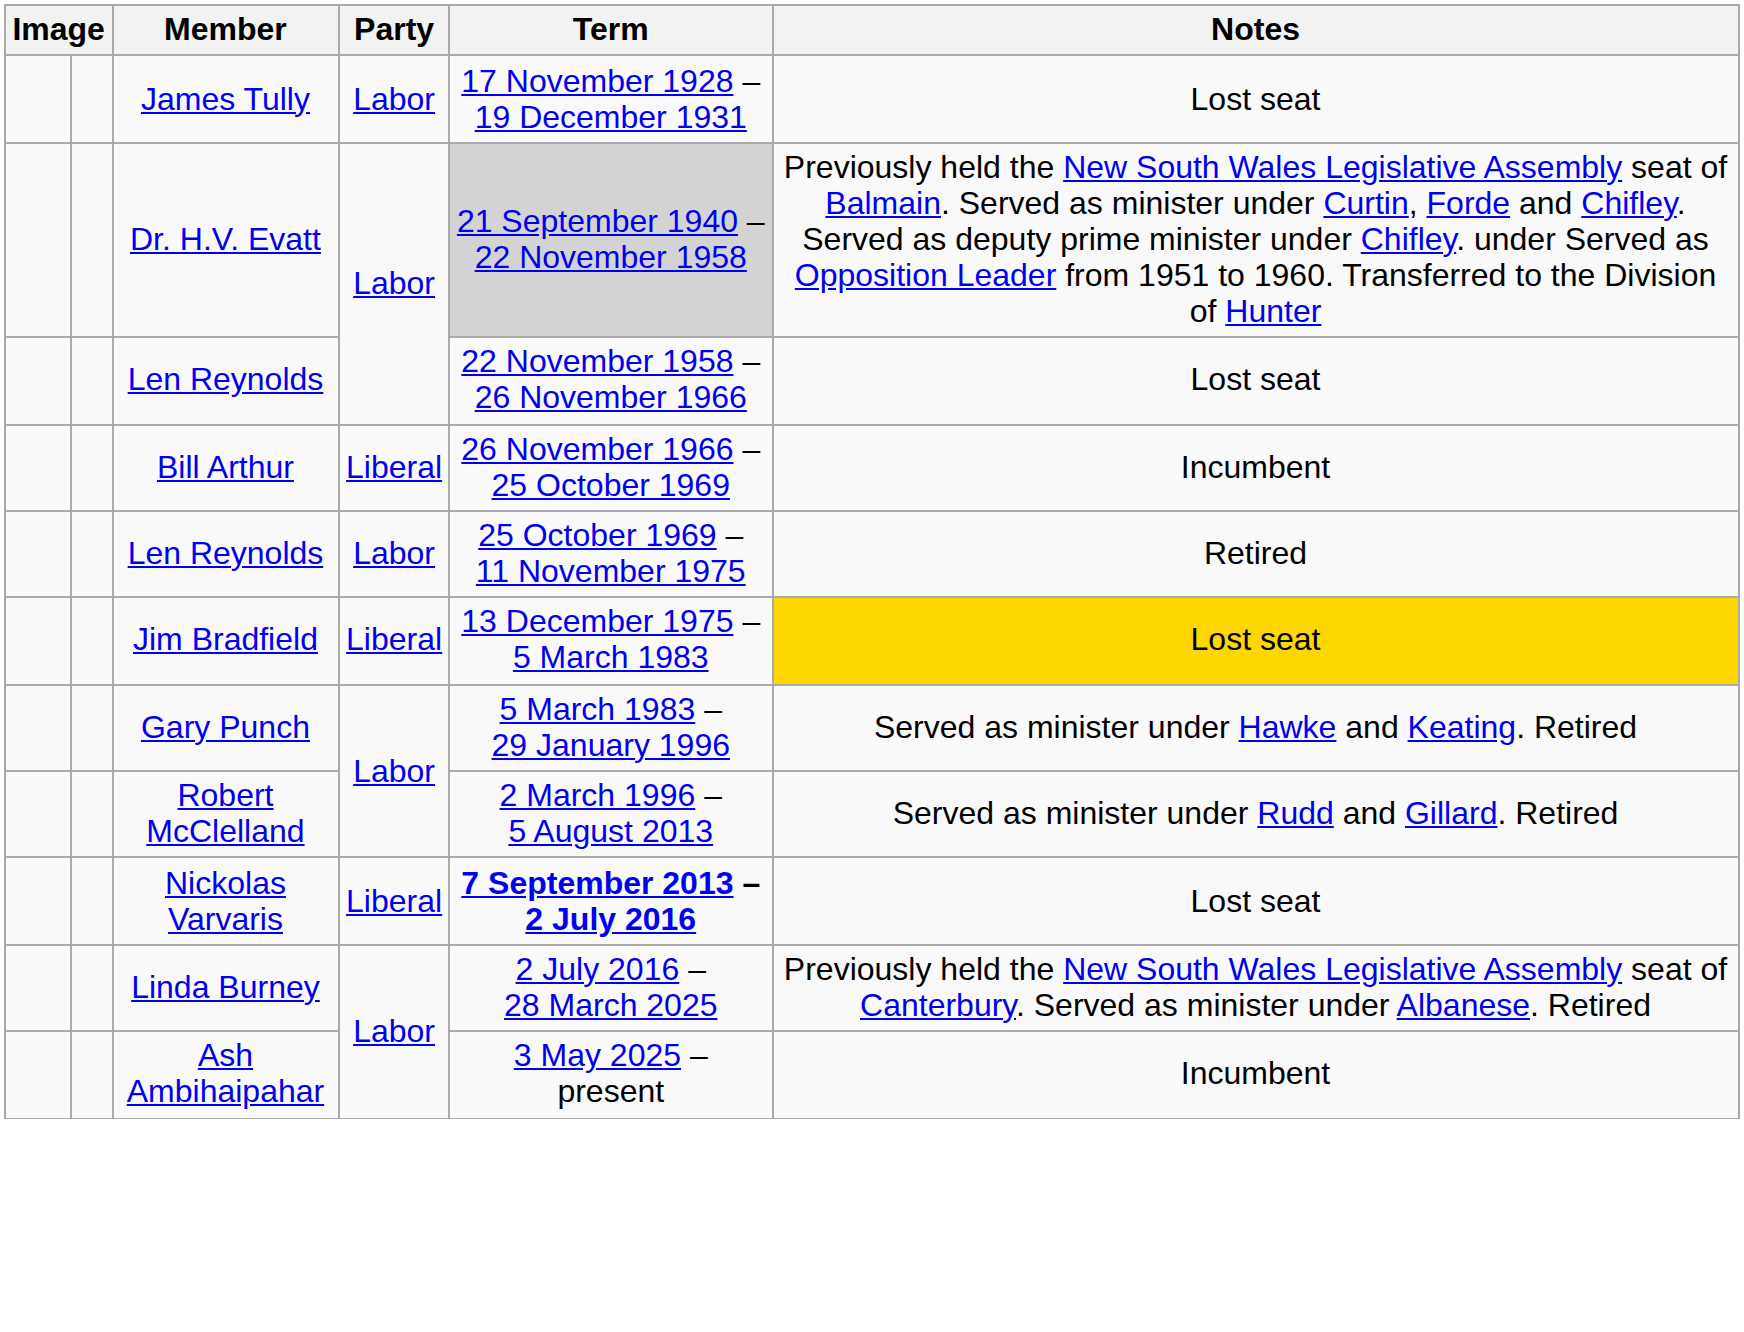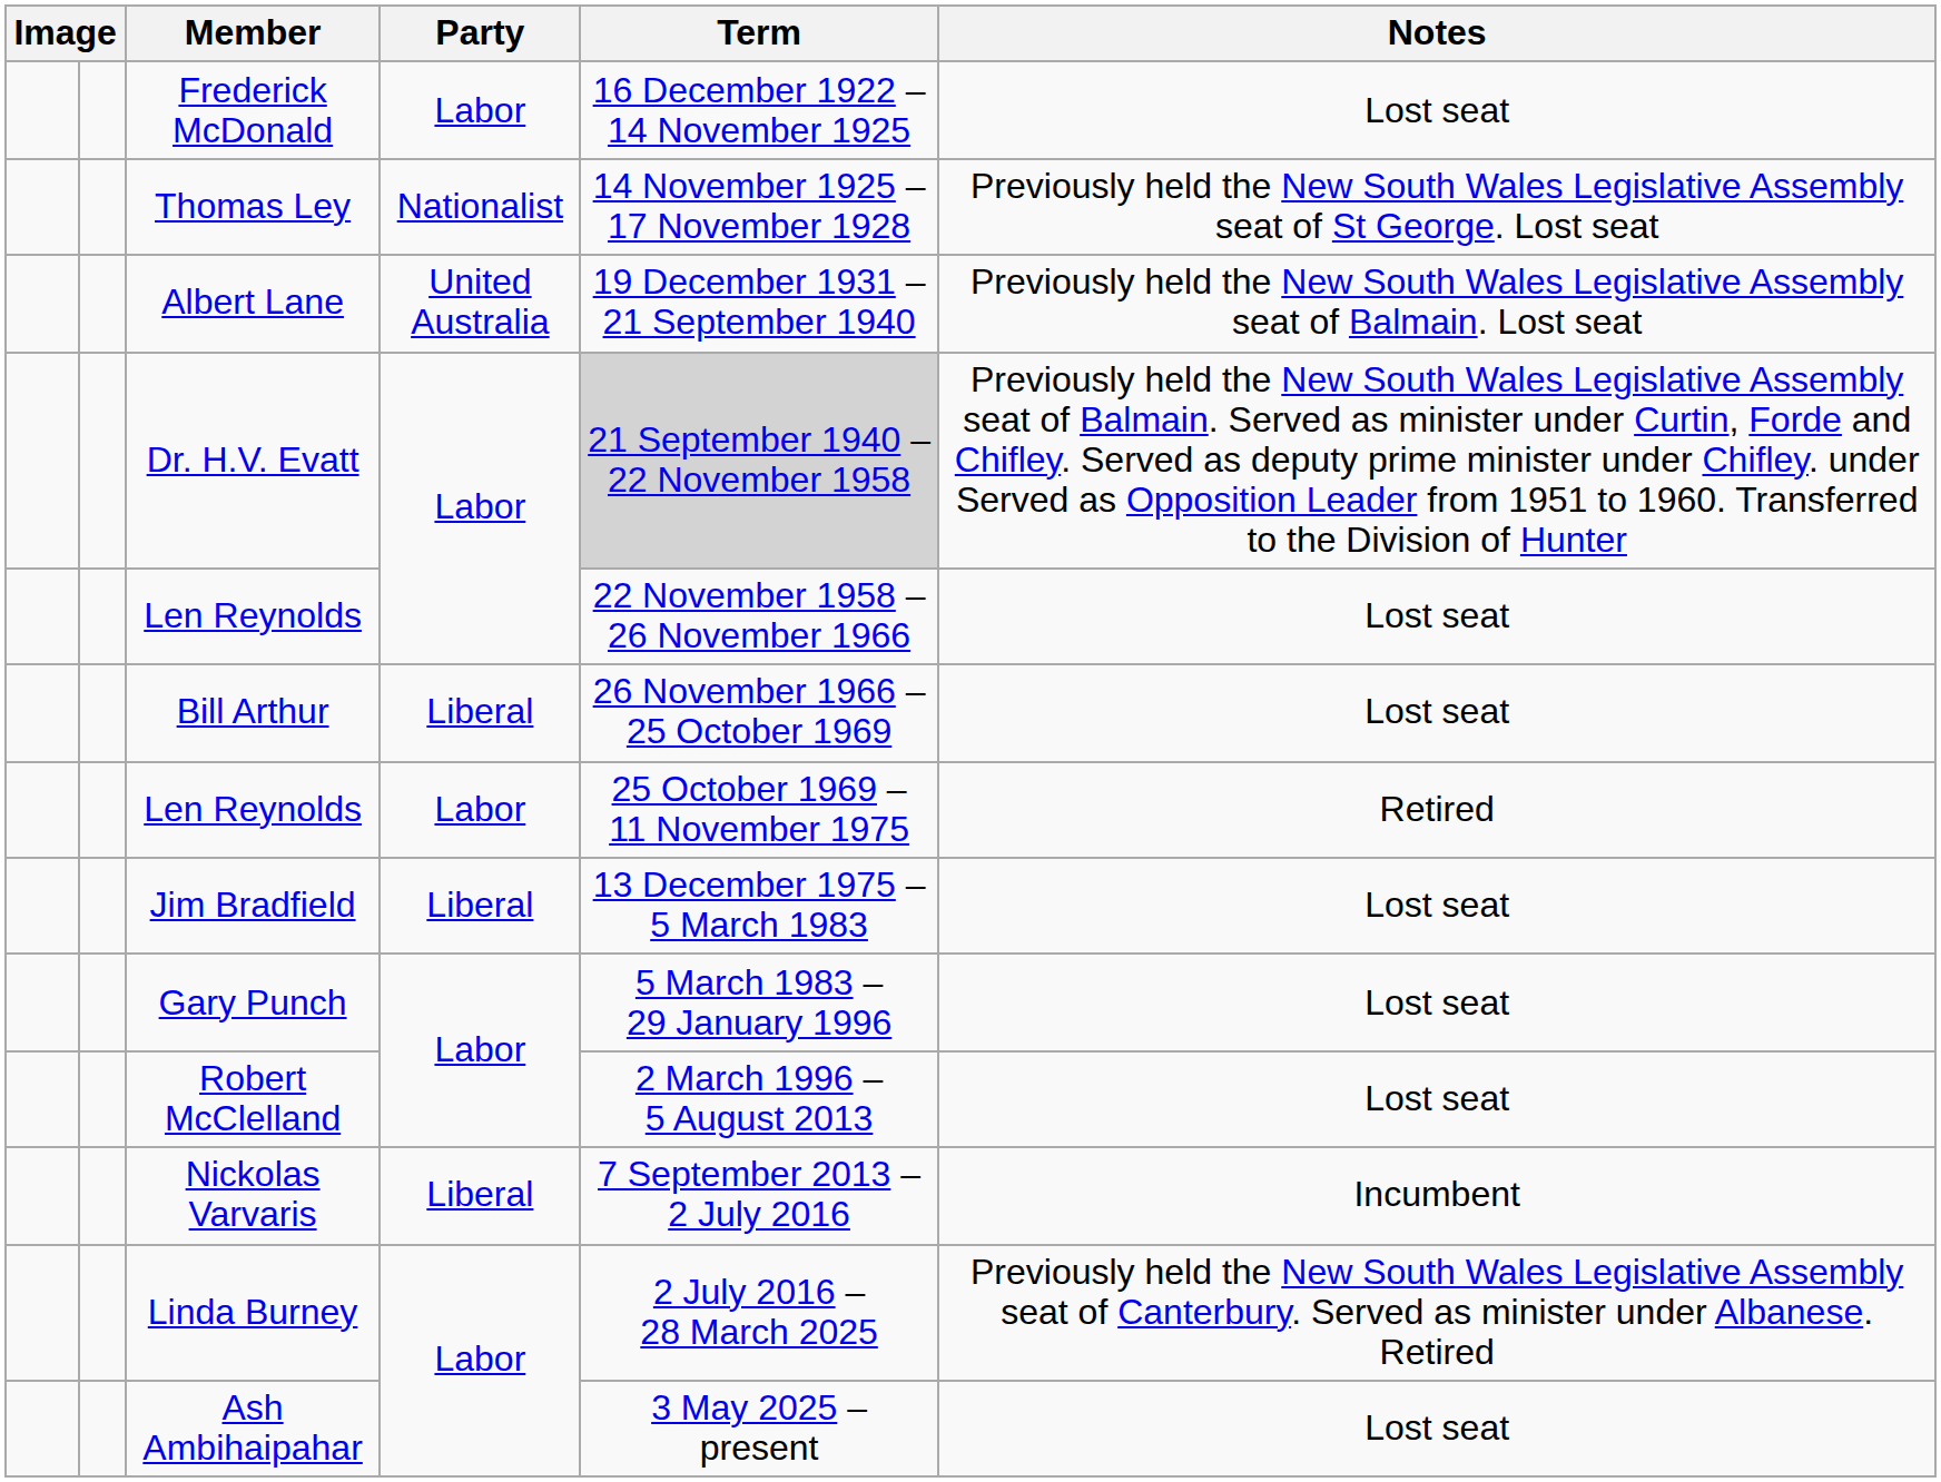+ row: Frederick McDonald | Labor | 16 December 1922 – 14 November 1925 | Lost seat
+ row: Thomas Ley | Nationalist | 14 November 1925 – 17 November 1928 | Previously held the New South Wales Legislative Assembly seat of St George. Lost seat
- row: James Tully | Labor | 17 November 1928 – 19 December 1931 | Lost seat
+ row: Albert Lane | United Australia | 19 December 1931 – 21 September 1940 | Previously held the New South Wales Legislative Assembly seat of Balmain. Lost seat
Bill Arthur | Notes: Incumbent -> Lost seat
Jim Bradfield | Notes: gold background -> no background
Gary Punch | Notes: Served as minister under Hawke and Keating. Retired -> Lost seat
Robert McClelland | Notes: Served as minister under Rudd and Gillard. Retired -> Lost seat
Nickolas Varvaris | Term: bold -> normal
Nickolas Varvaris | Notes: Lost seat -> Incumbent
Ash Ambihaipahar | Notes: Incumbent -> Lost seat
